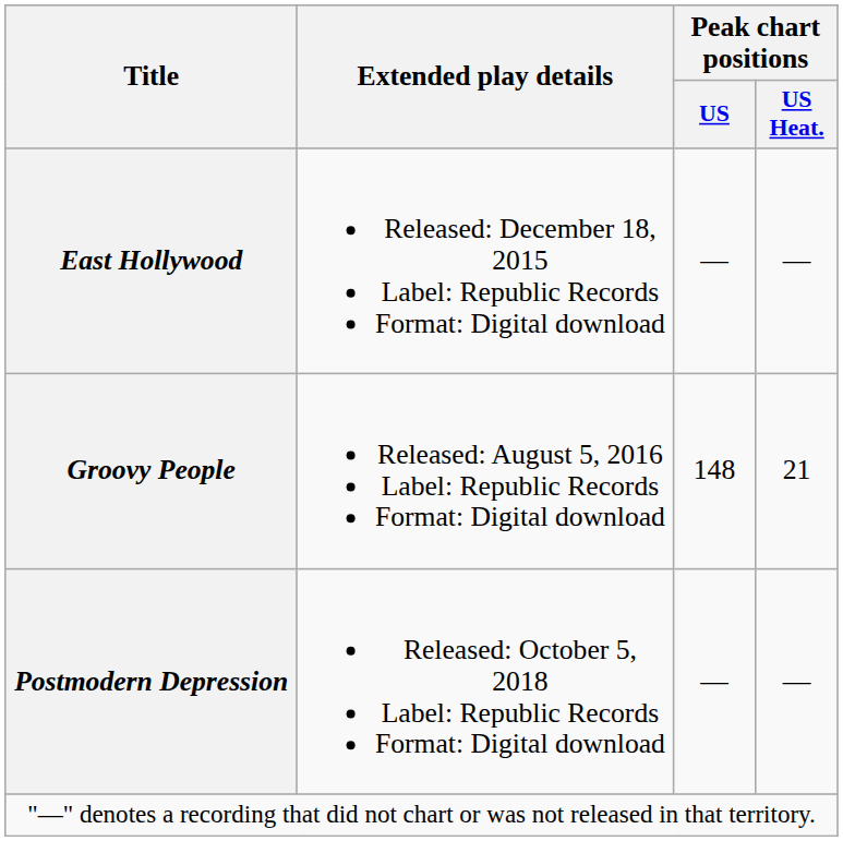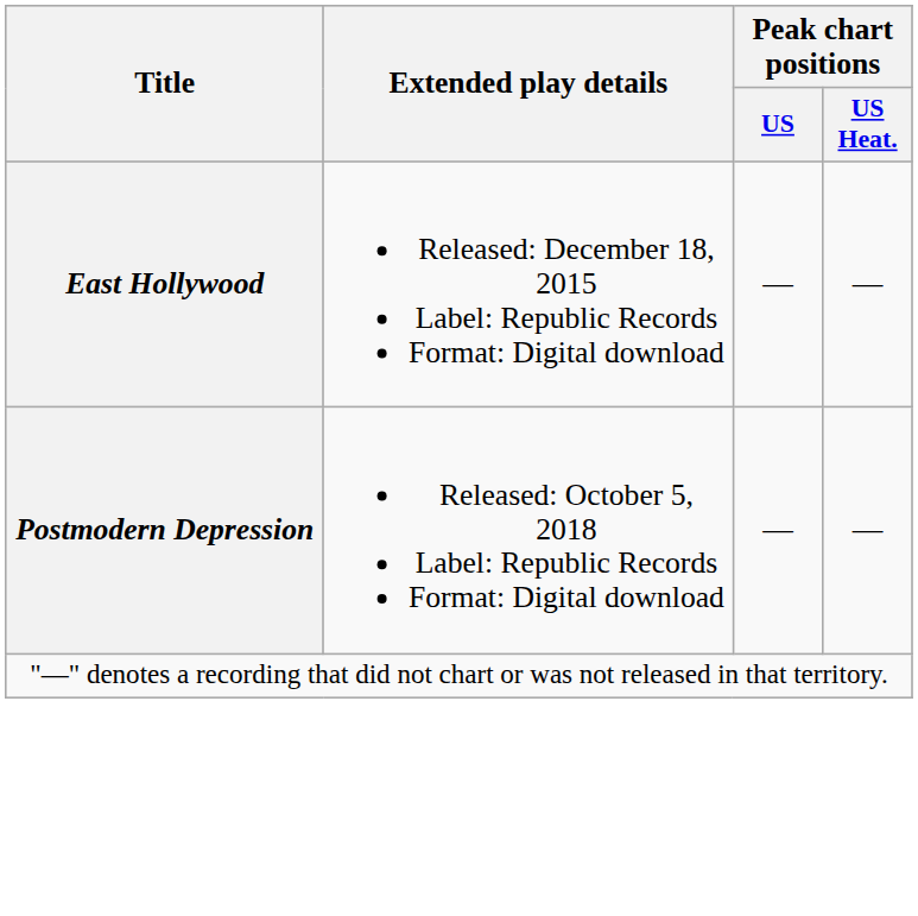- row: Groovy People | Released: August 5, 2016 Label: Republic Records Format: Digital download | 148 | 21
